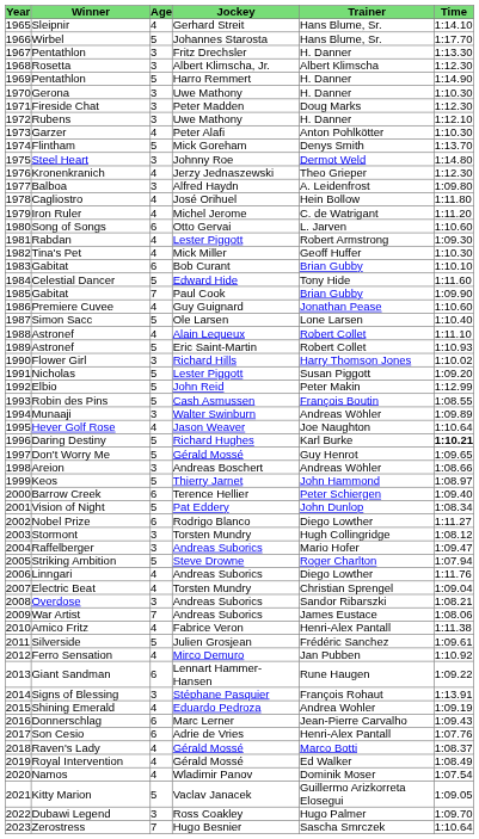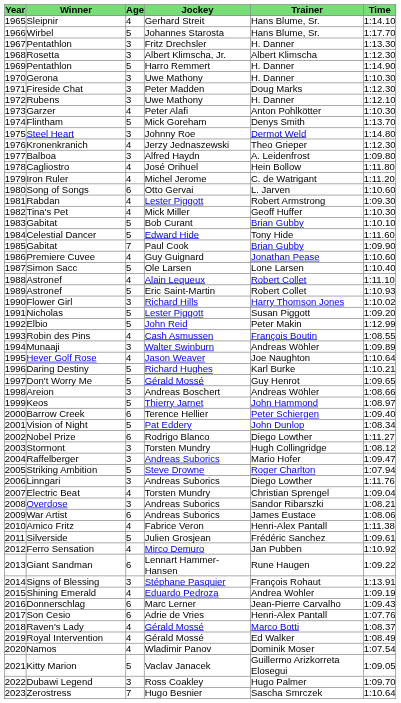1983 / Gabitat | Age: 6 -> 5
Robin des Pins | Age: 5 -> 4
Daring Destiny | Time: bold -> normal
Linngari | Age: 4 -> 3
War Artist | Age: 7 -> 6
